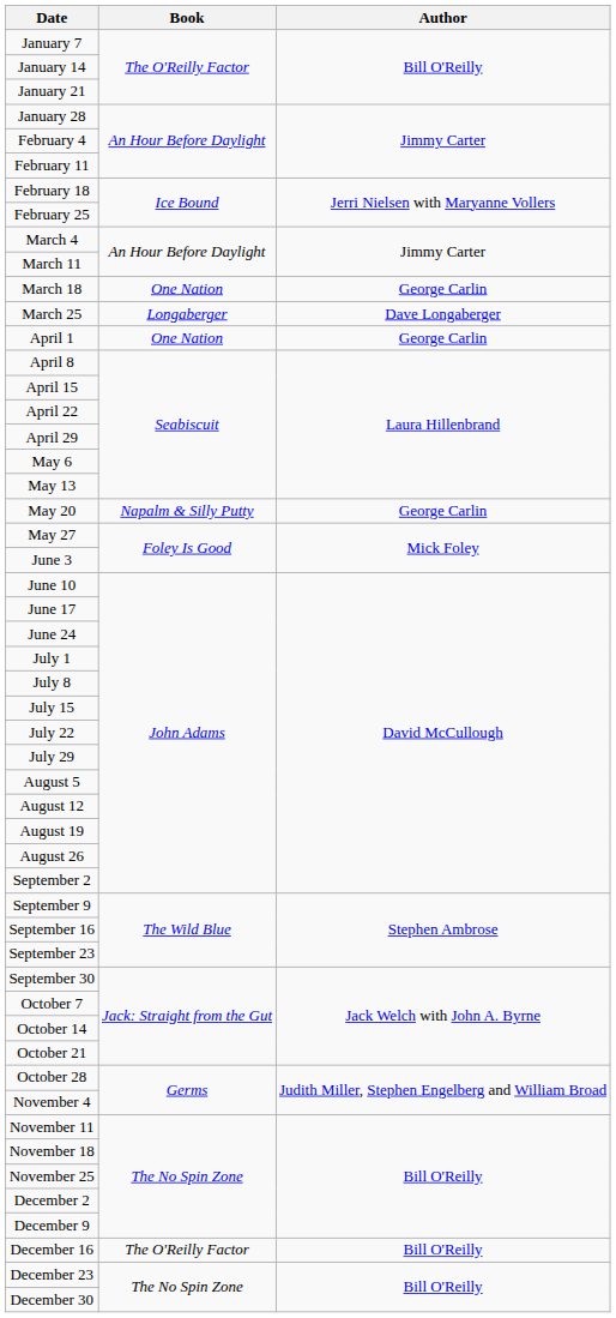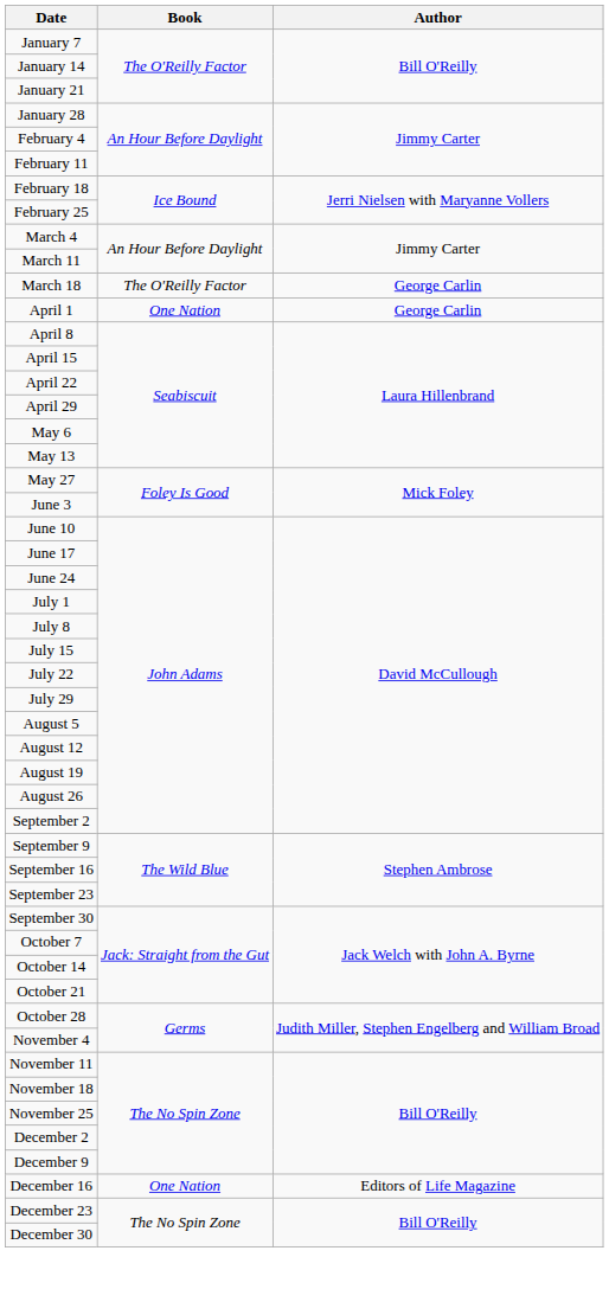March 18 | Book: One Nation -> The O'Reilly Factor
- row: March 25 | Longaberger | Dave Longaberger
- row: May 20 | Napalm & Silly Putty | George Carlin
December 16 | Book: The O'Reilly Factor -> One Nation
December 16 | Author: Bill O'Reilly -> Editors of Life Magazine
